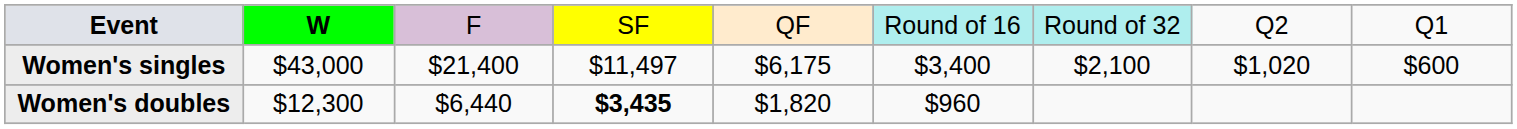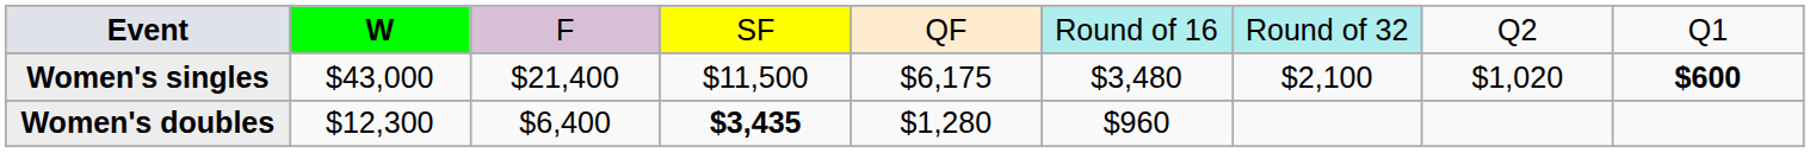Women's singles | column 4: $11,497 -> $11,500
Women's singles | column 6: $3,400 -> $3,480
Women's singles | column 9: normal -> bold
Women's doubles | column 3: $6,440 -> $6,400
Women's doubles | column 5: $1,820 -> $1,280
